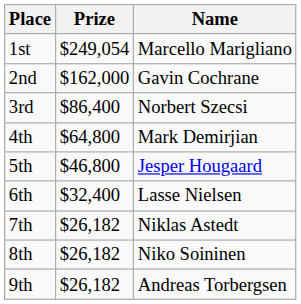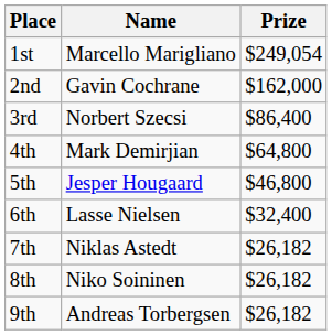columns swapped: Name <-> Prize
